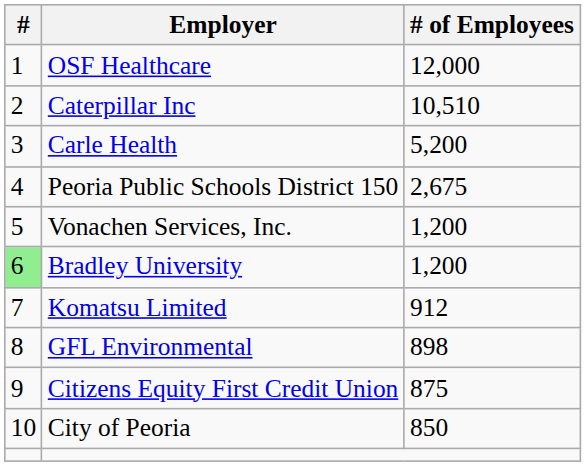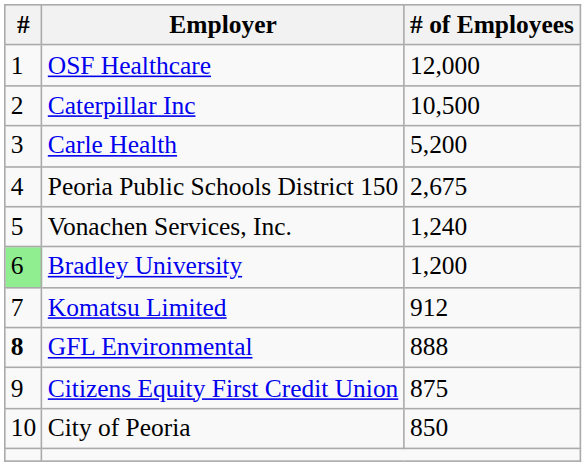Caterpillar Inc | # of Employees: 10,510 -> 10,500
Vonachen Services, Inc. | # of Employees: 1,200 -> 1,240
GFL Environmental | #: normal -> bold
GFL Environmental | # of Employees: 898 -> 888
